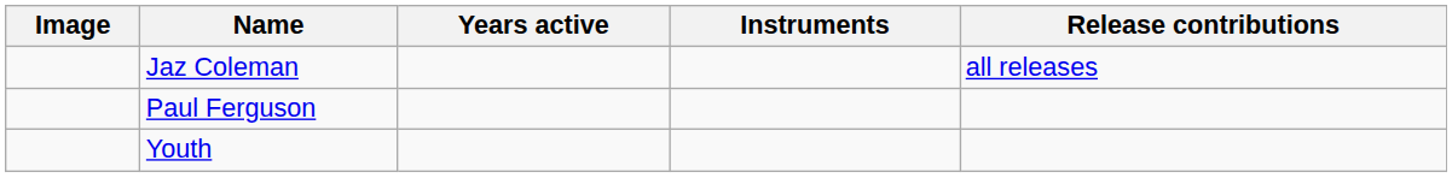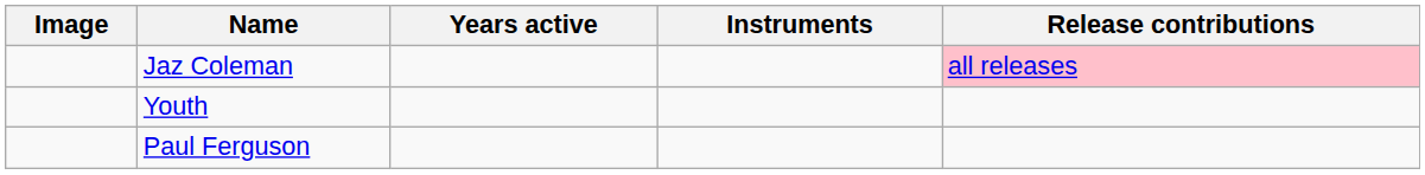Jaz Coleman | Release contributions: no background -> pink background
rows swapped: Paul Ferguson <-> Youth
